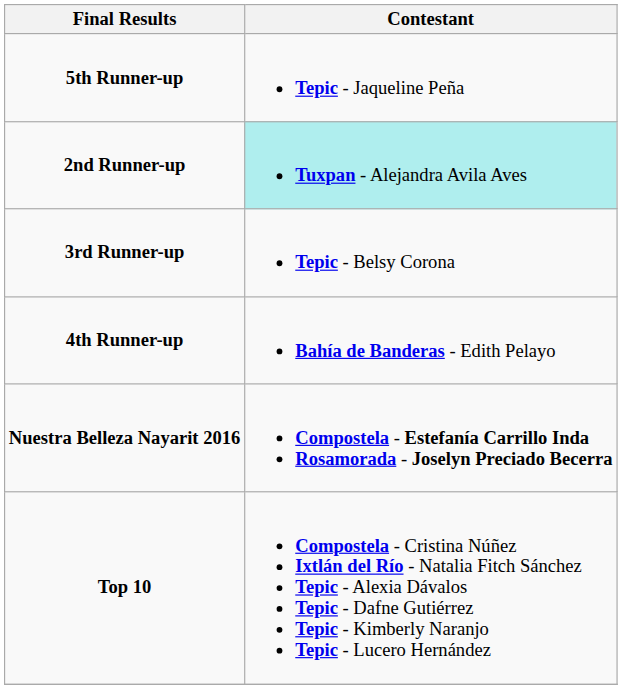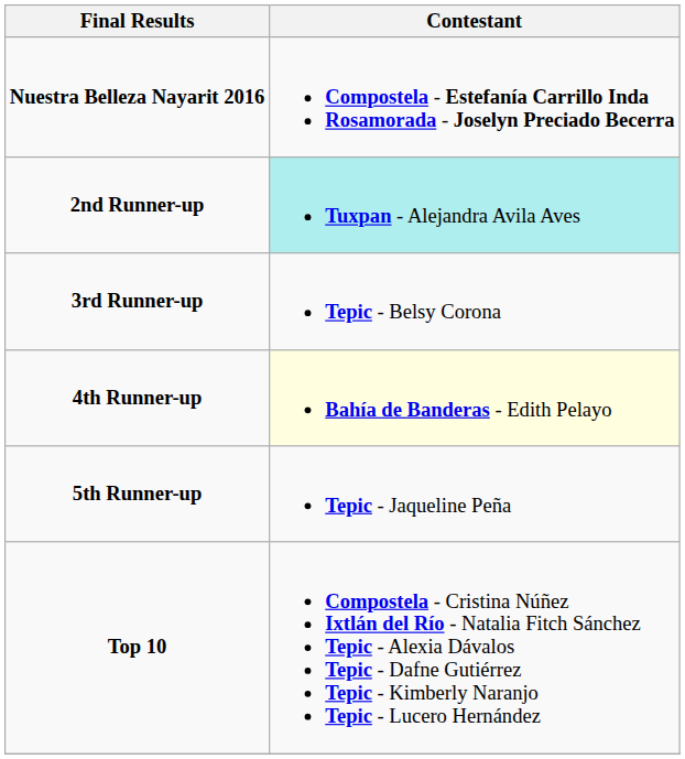rows swapped: Nuestra Belleza Nayarit 2016 <-> 5th Runner-up
4th Runner-up | Contestant: no background -> lightyellow background
